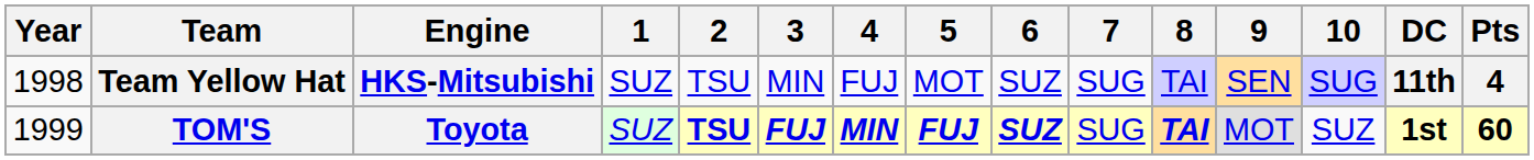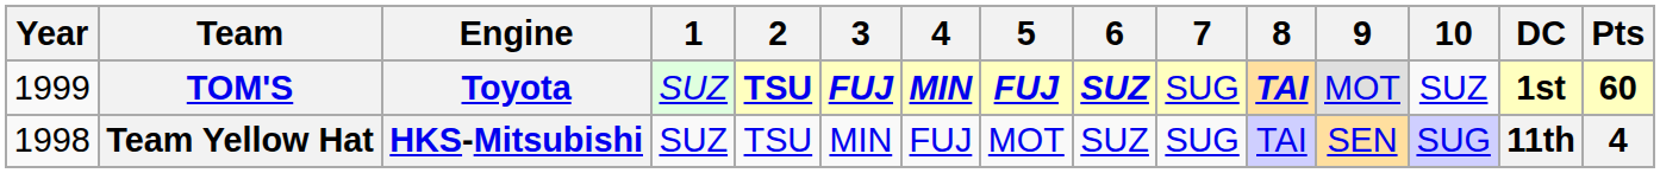rows swapped: Team Yellow Hat <-> TOM'S
